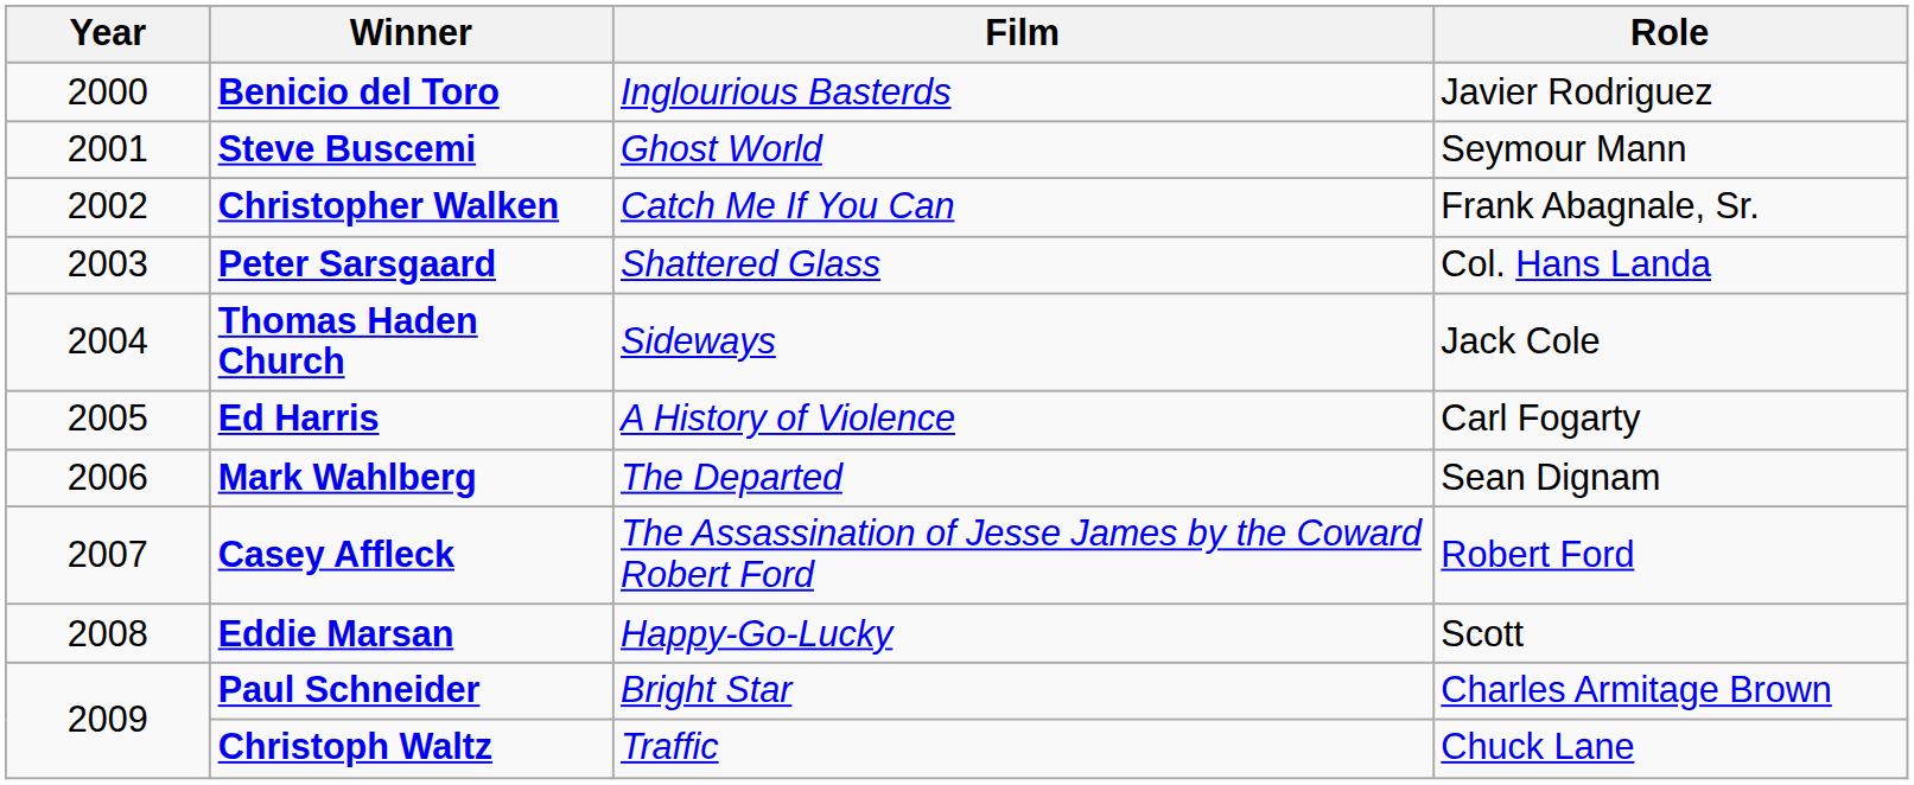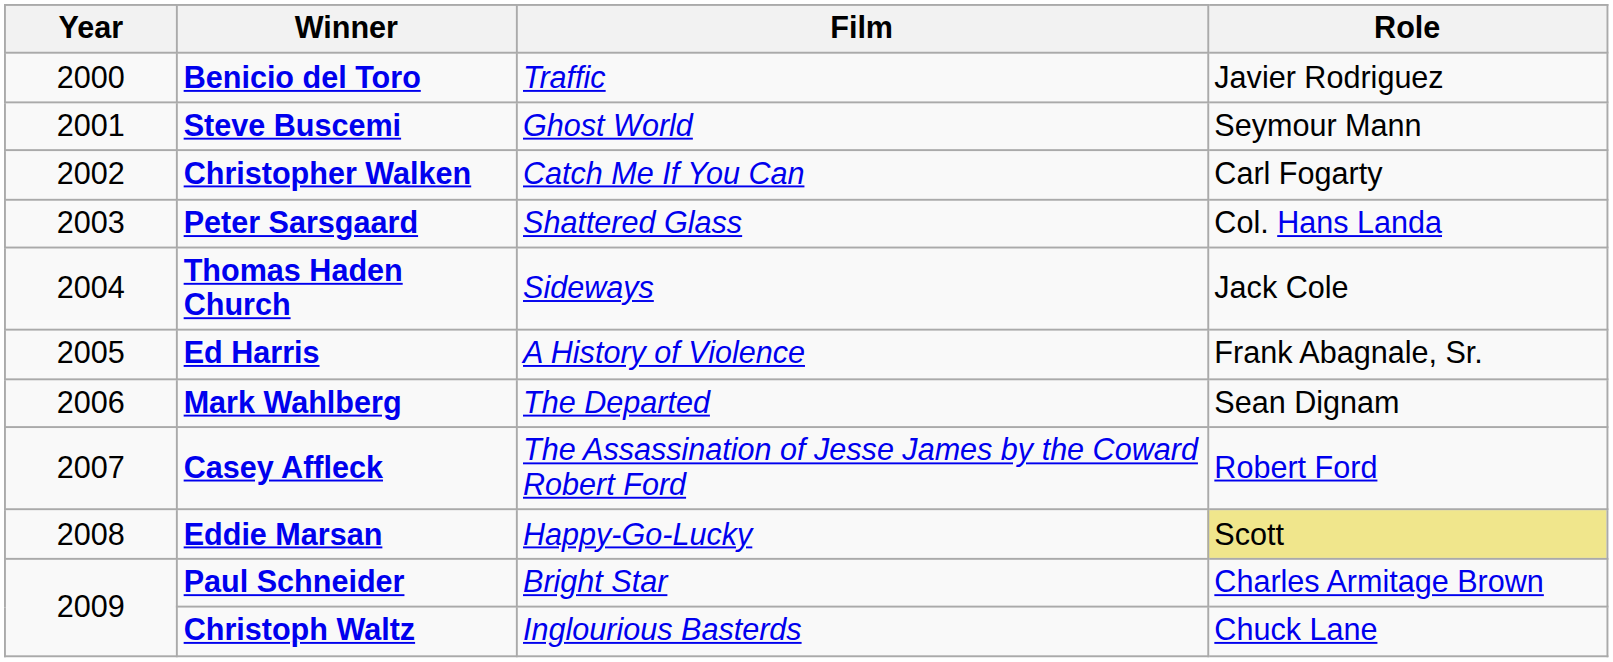Benicio del Toro | Film: Inglourious Basterds -> Traffic
Christopher Walken | Role: Frank Abagnale, Sr. -> Carl Fogarty
Ed Harris | Role: Carl Fogarty -> Frank Abagnale, Sr.
Eddie Marsan | Role: no background -> khaki background
Christoph Waltz | Film: Traffic -> Inglourious Basterds
